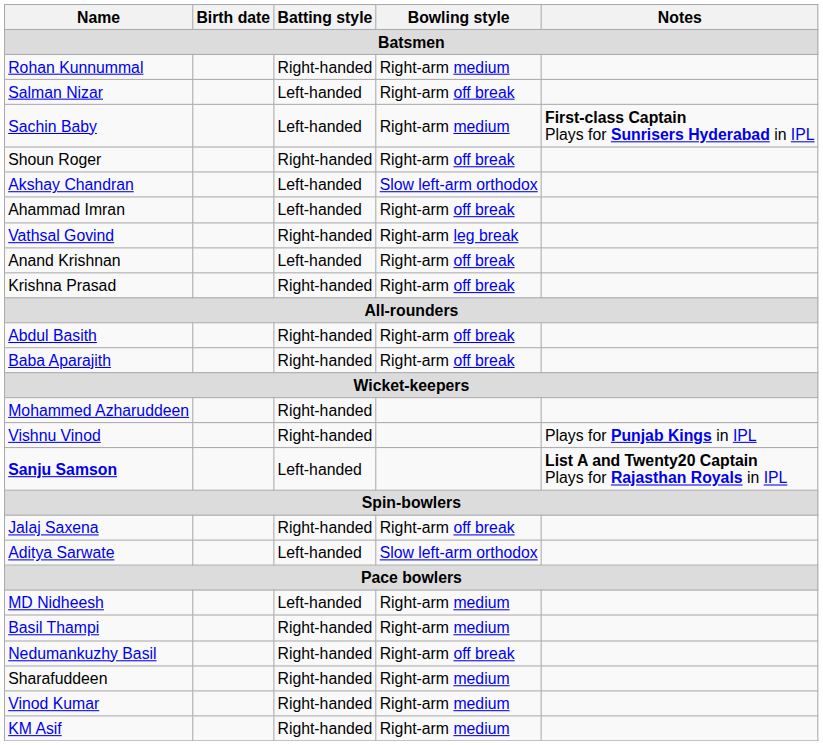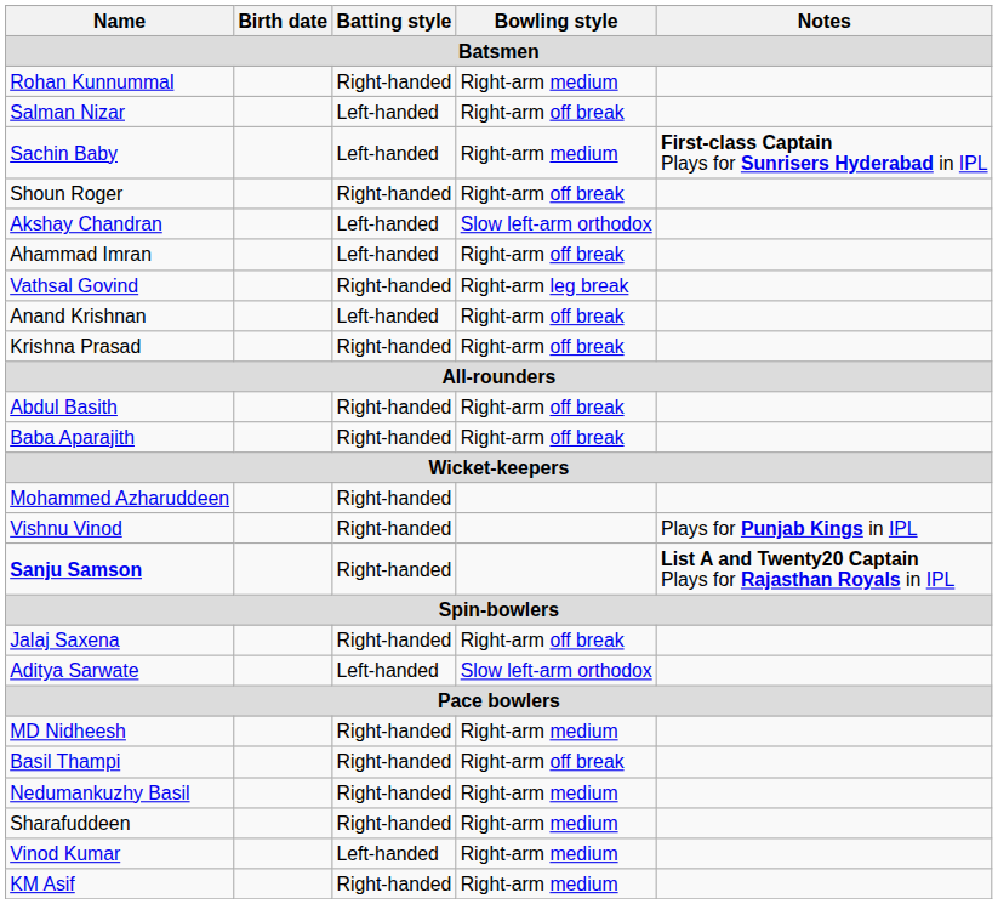Sanju Samson | Batting style: Left-handed -> Right-handed
MD Nidheesh | Batting style: Left-handed -> Right-handed
Basil Thampi | Bowling style: Right-arm medium -> Right-arm off break
Nedumankuzhy Basil | Bowling style: Right-arm off break -> Right-arm medium
Vinod Kumar | Batting style: Right-handed -> Left-handed
